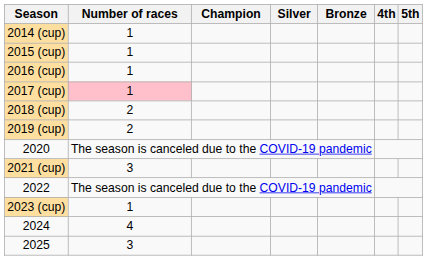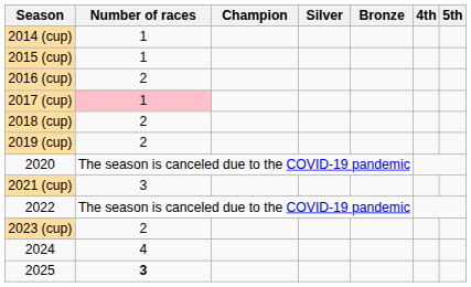2016 (cup) | Number of races: 1 -> 2
2023 (cup) | Number of races: 1 -> 2
2025 | Number of races: normal -> bold
